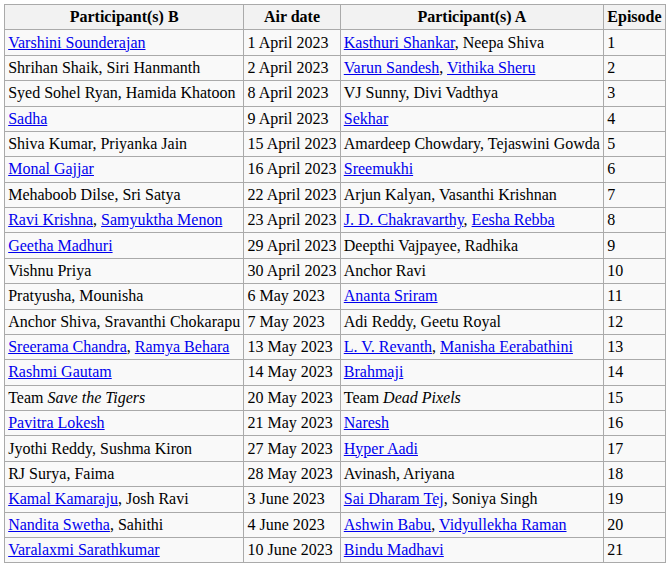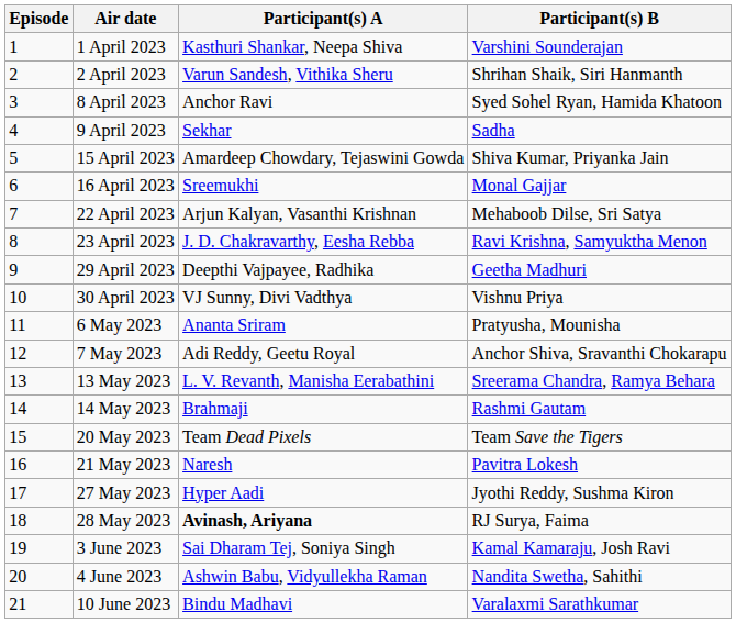columns swapped: Episode <-> Participant(s) B
8 April 2023 | Participant(s) A: VJ Sunny, Divi Vadthya -> Anchor Ravi
30 April 2023 | Participant(s) A: Anchor Ravi -> VJ Sunny, Divi Vadthya
28 May 2023 | Participant(s) A: normal -> bold
